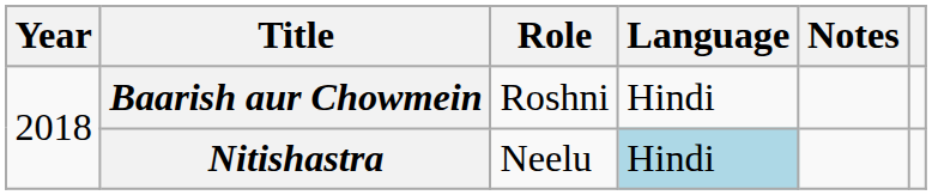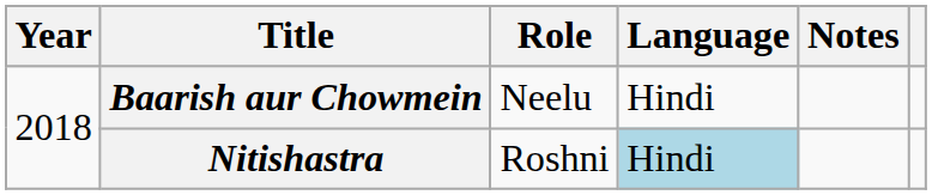Baarish aur Chowmein | Role: Roshni -> Neelu
Nitishastra | Role: Neelu -> Roshni
